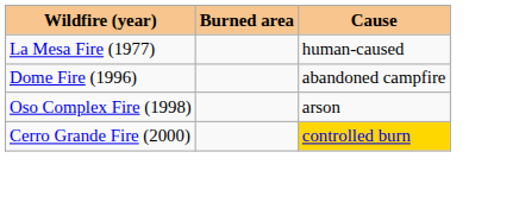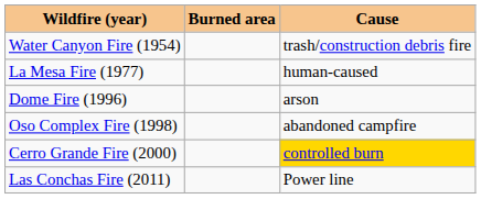+ row: Water Canyon Fire (1954) | trash/construction debris fire
Dome Fire (1996) | Cause: abandoned campfire -> arson
Oso Complex Fire (1998) | Cause: arson -> abandoned campfire
+ row: Las Conchas Fire (2011) | Power line
